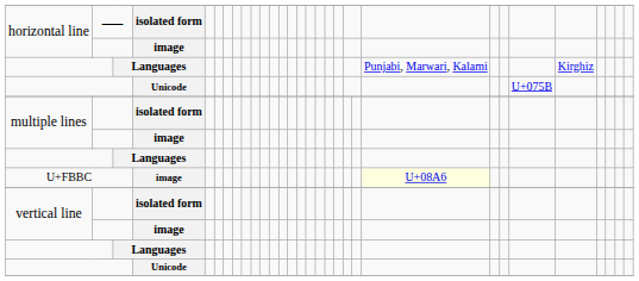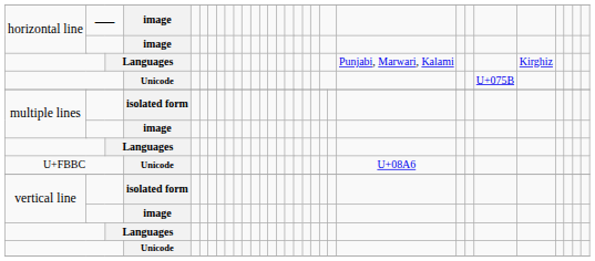horizontal line / — | column 5: isolated form -> image
U+FBBC | column 5: image -> Unicode
U+FBBC | column 25: lightyellow background -> no background
